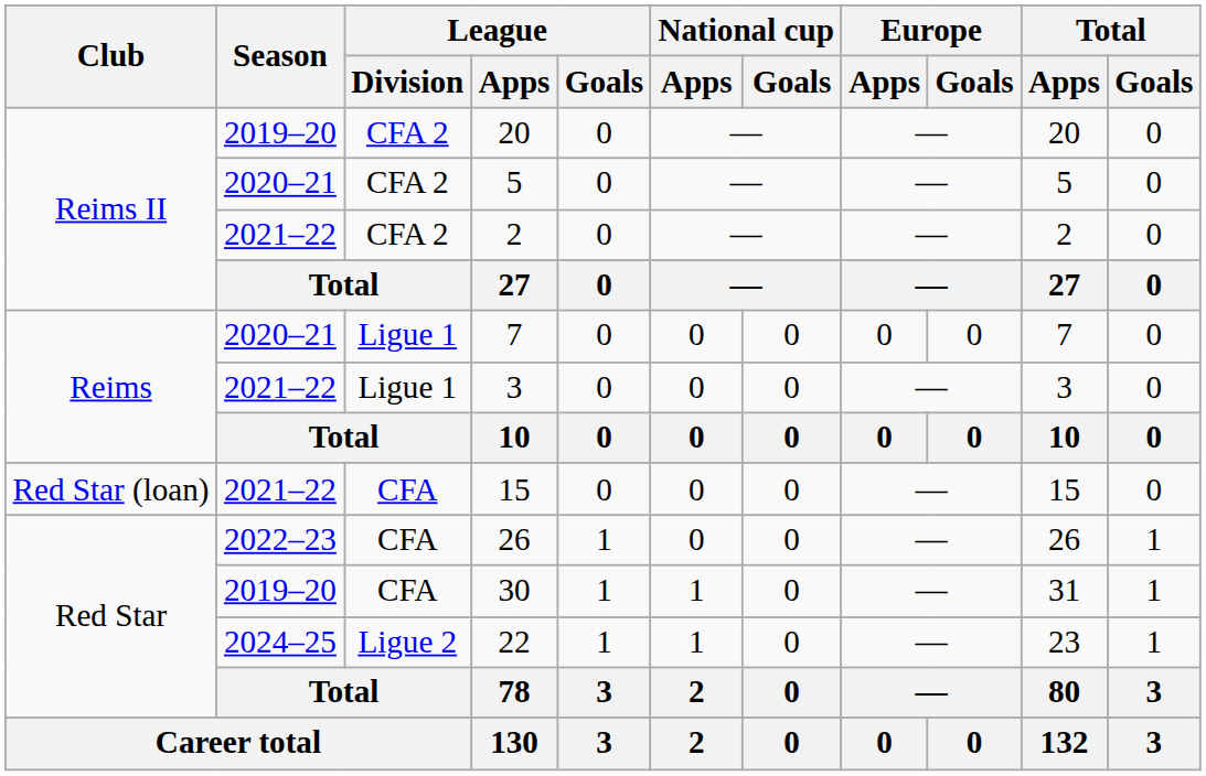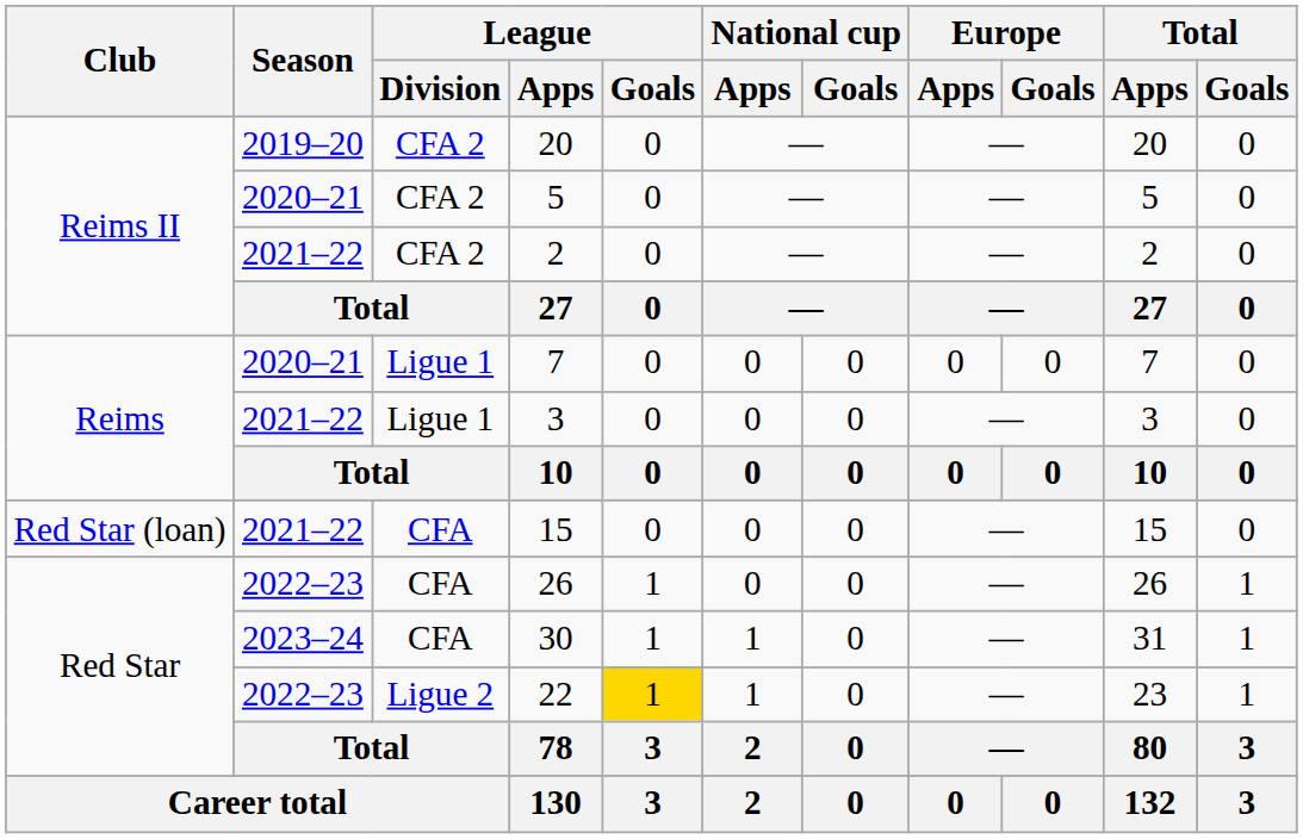30 | Season: 2019–20 -> 2023–24
22 | Season: 2024–25 -> 2022–23
22 | League / Goals: no background -> gold background
